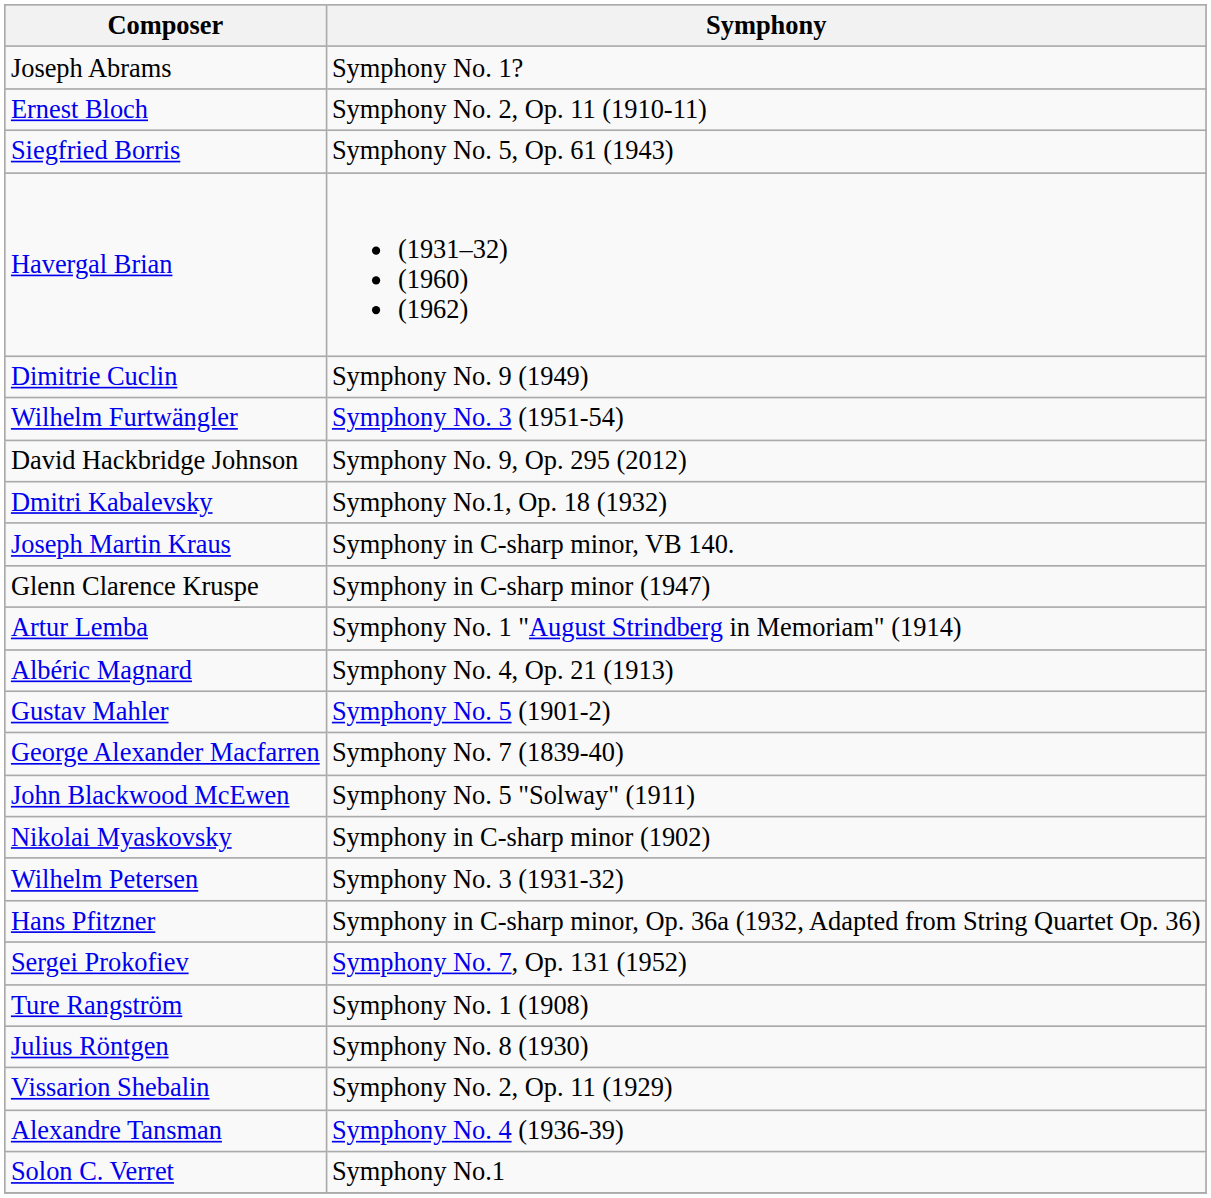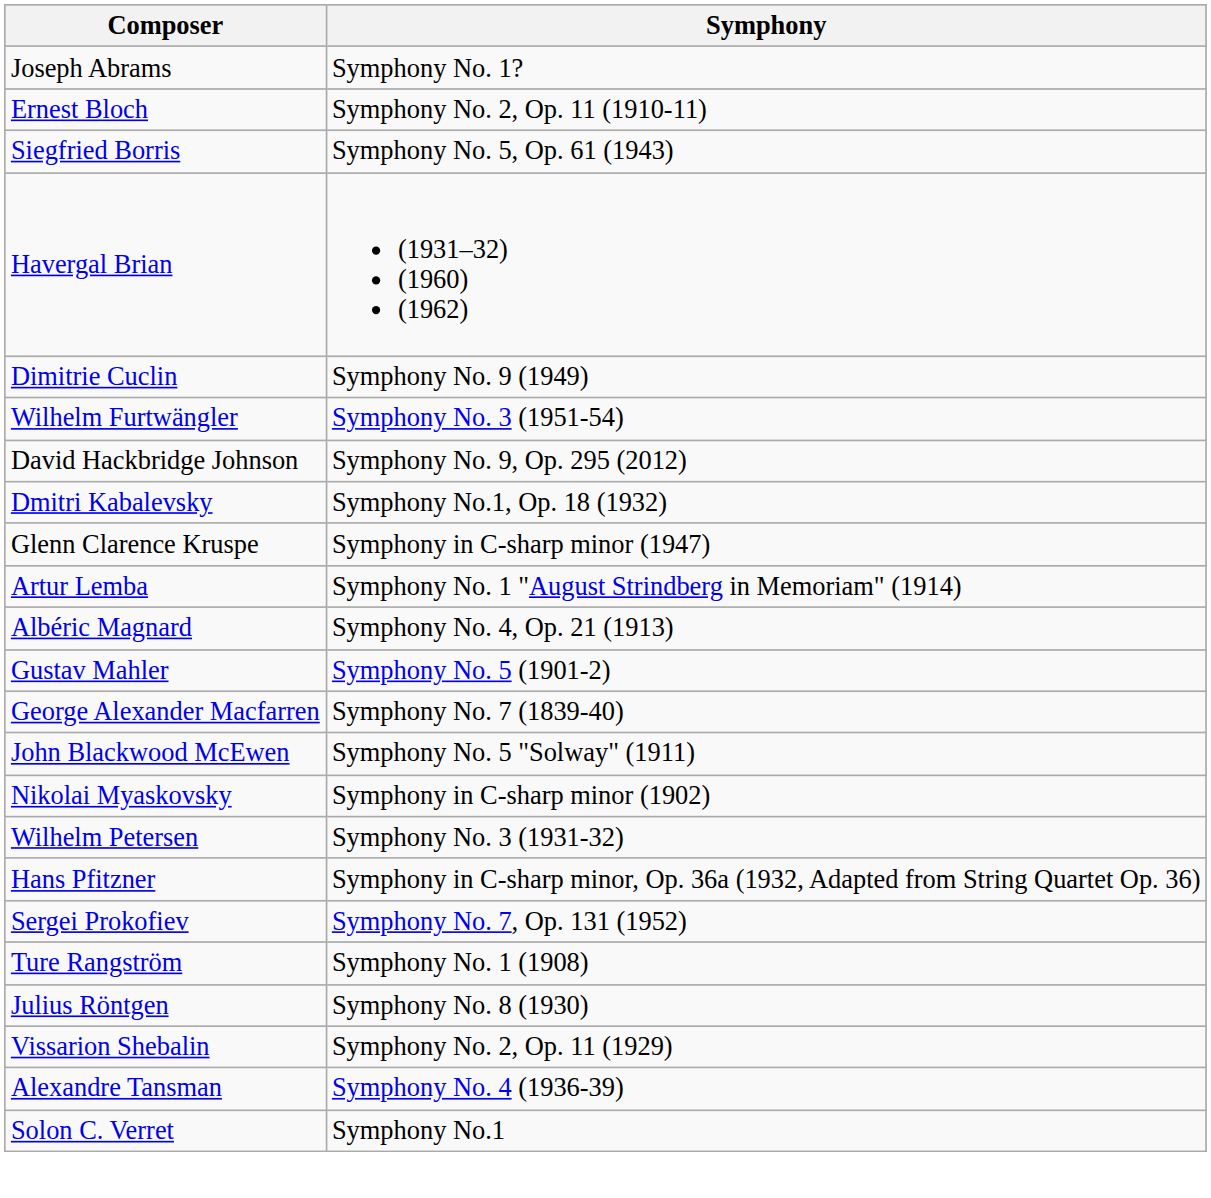- row: Joseph Martin Kraus | Symphony in C-sharp minor, VB 140.
